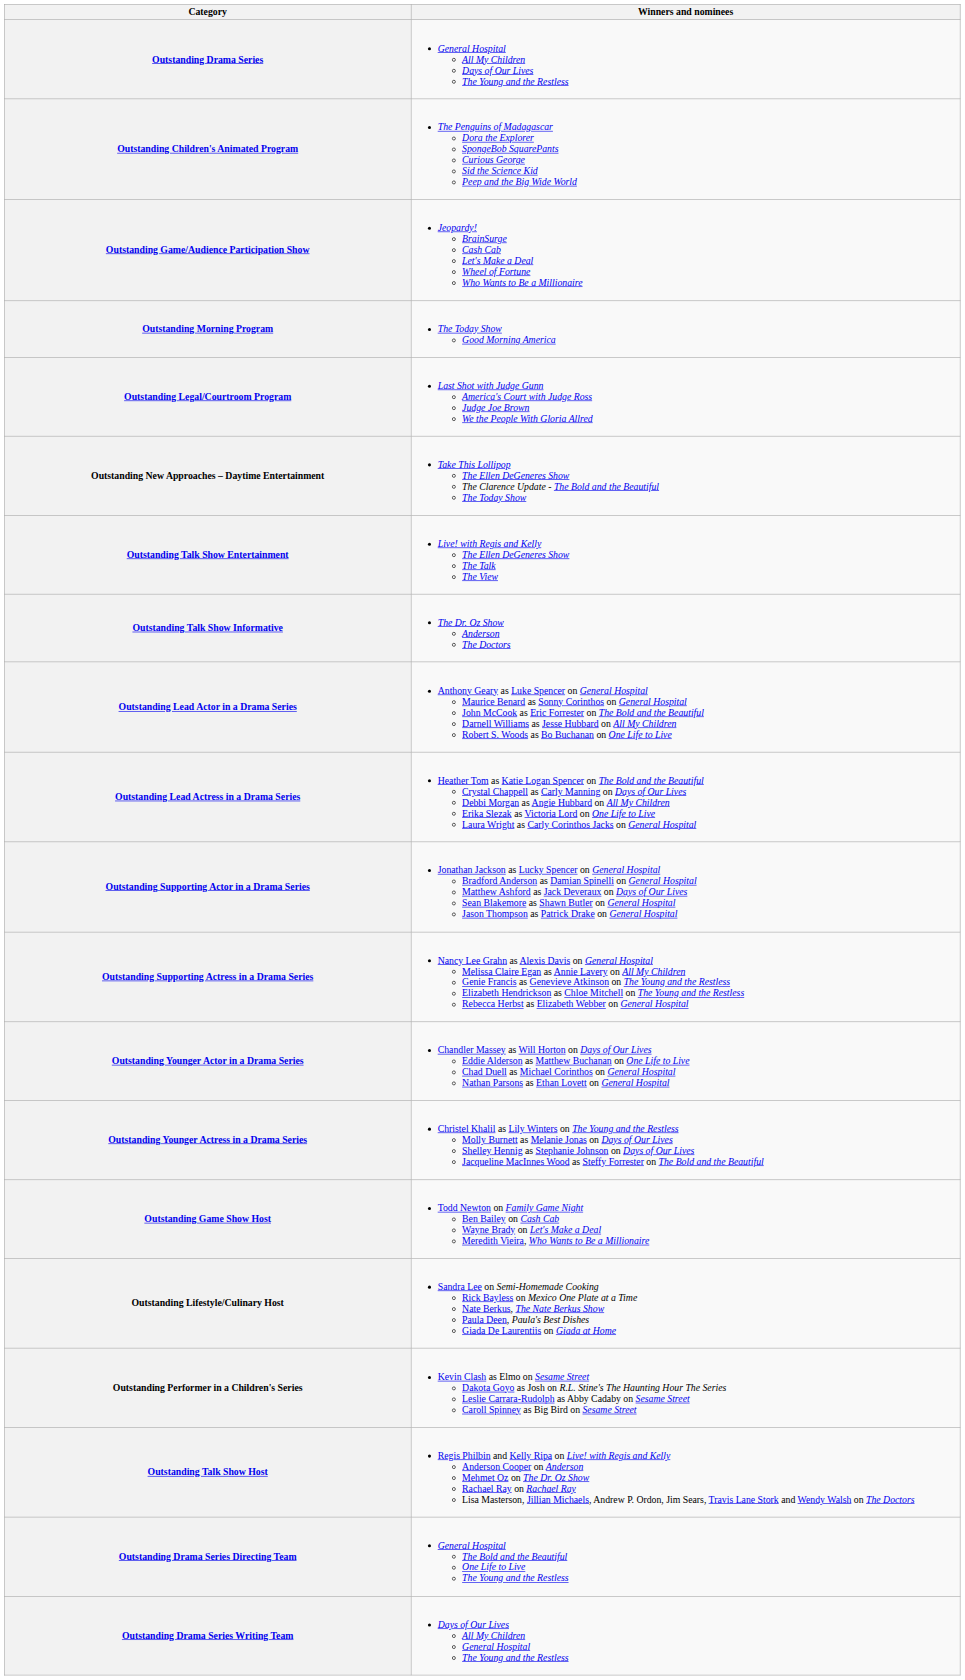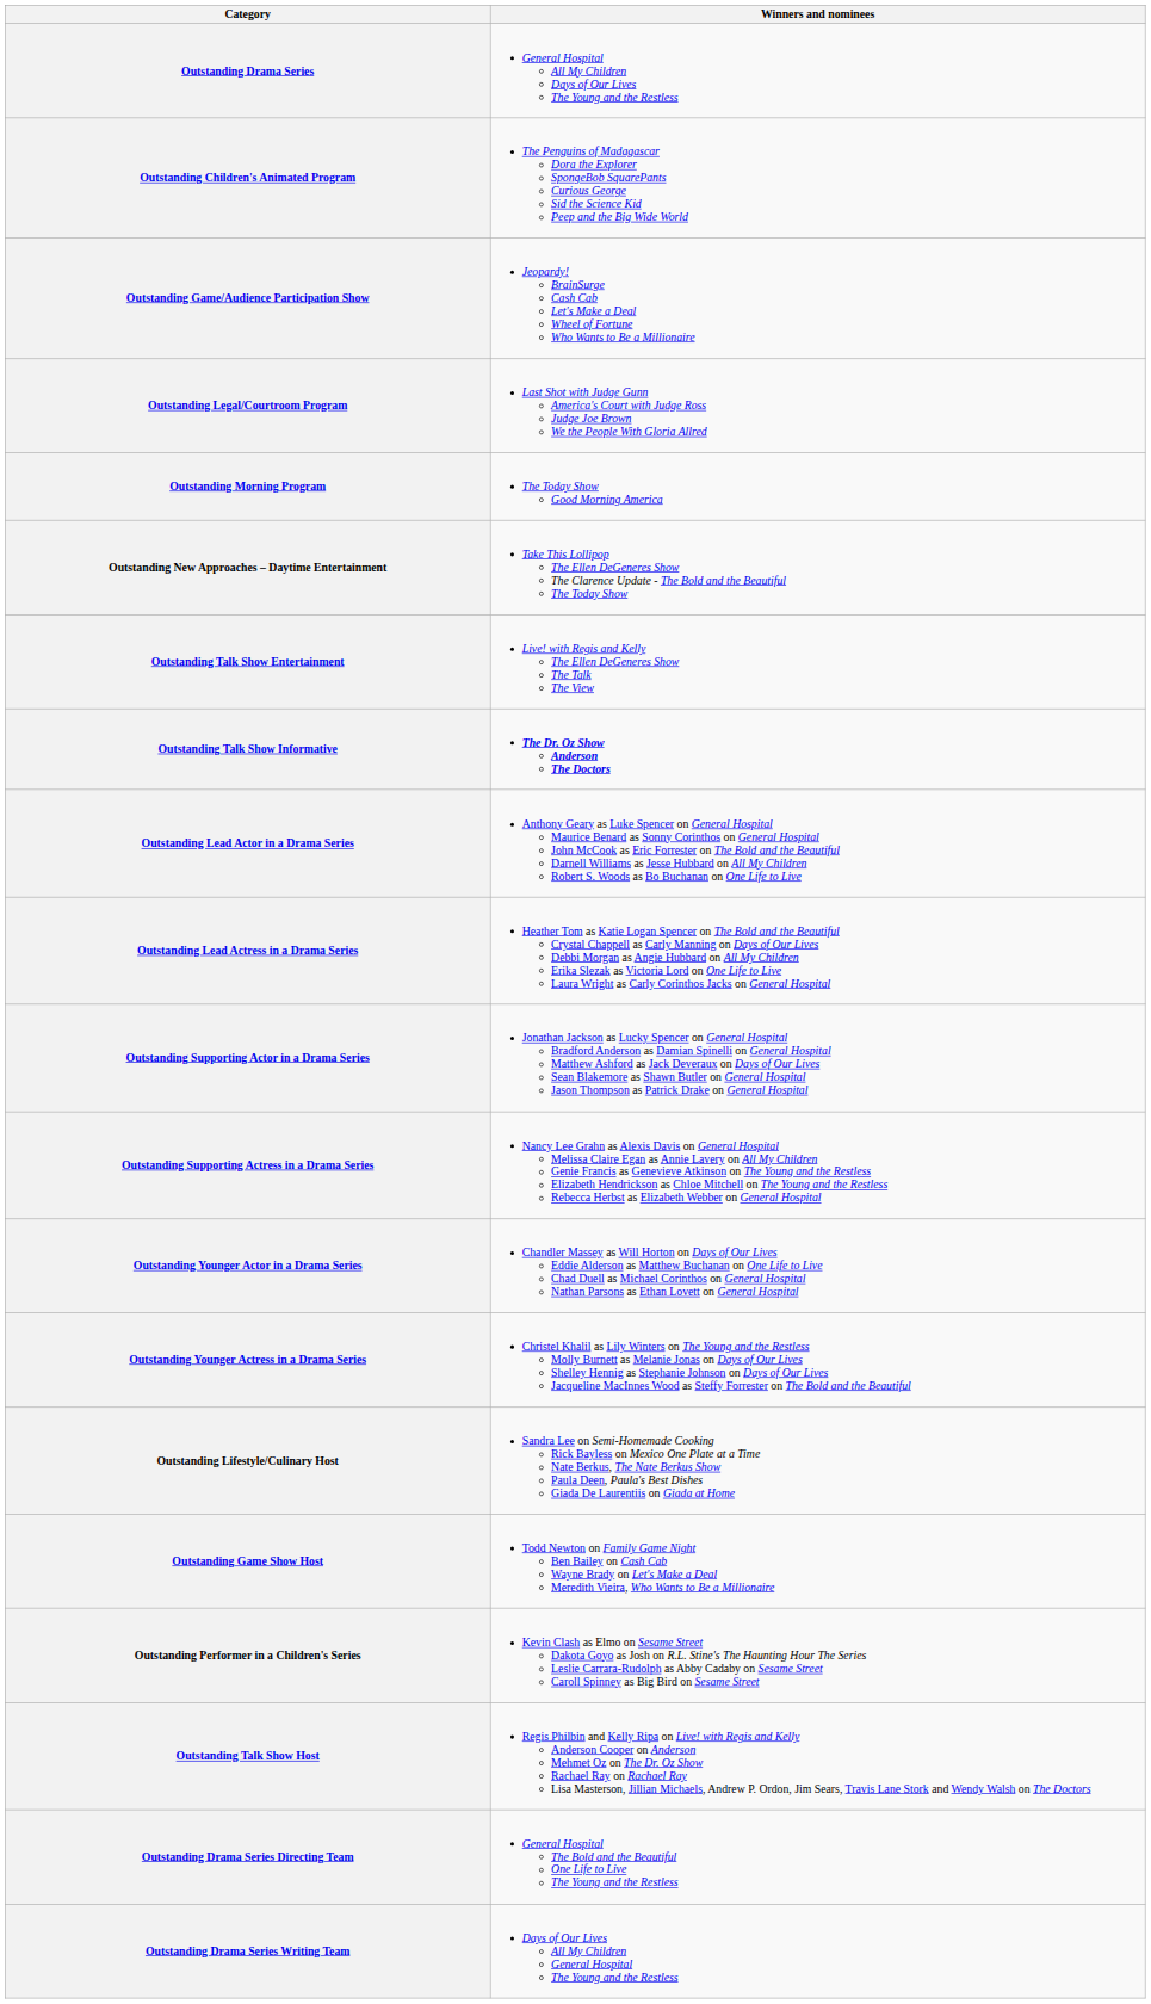rows swapped: Outstanding Legal/Courtroom Program <-> Outstanding Morning Program
Outstanding Talk Show Informative | Winners and nominees: normal -> bold
rows swapped: Outstanding Game Show Host <-> Outstanding Lifestyle/Culinary Host
